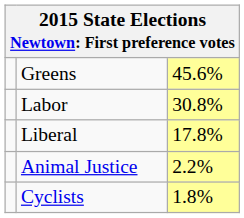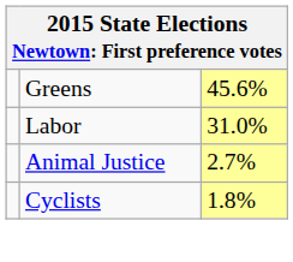Labor | column 3: 30.8% -> 31.0%
- row: Liberal | 17.8%
Animal Justice | column 3: 2.2% -> 2.7%
